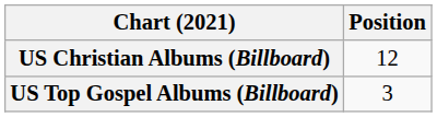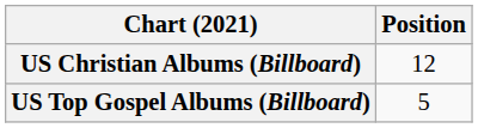US Top Gospel Albums (Billboard) | Position: 3 -> 5
